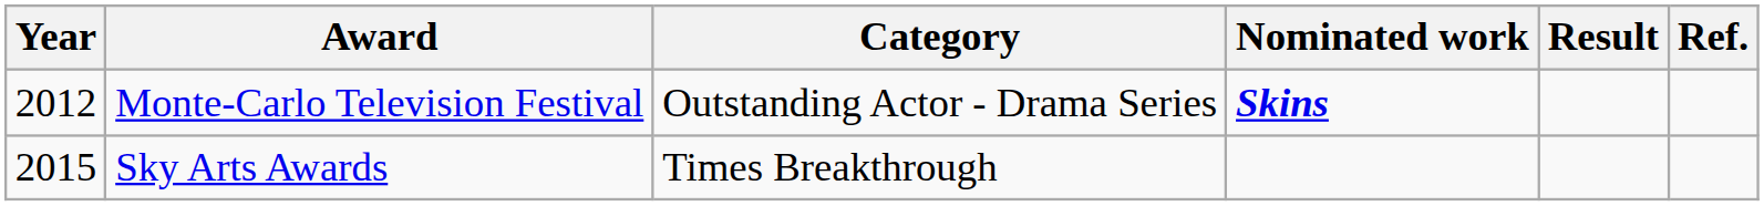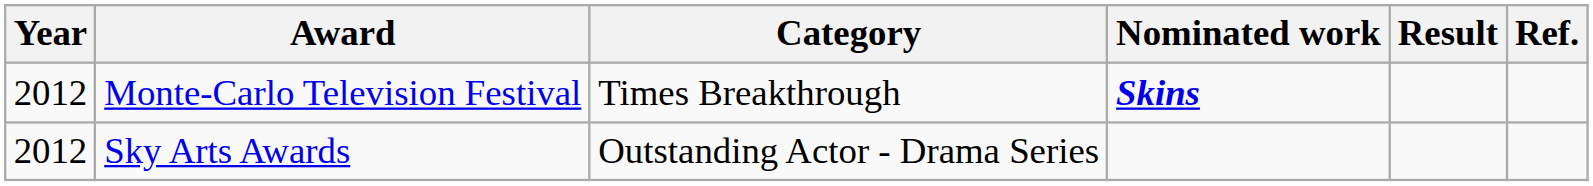Monte-Carlo Television Festival | Category: Outstanding Actor - Drama Series -> Times Breakthrough
Sky Arts Awards | Year: 2015 -> 2012
Sky Arts Awards | Category: Times Breakthrough -> Outstanding Actor - Drama Series
